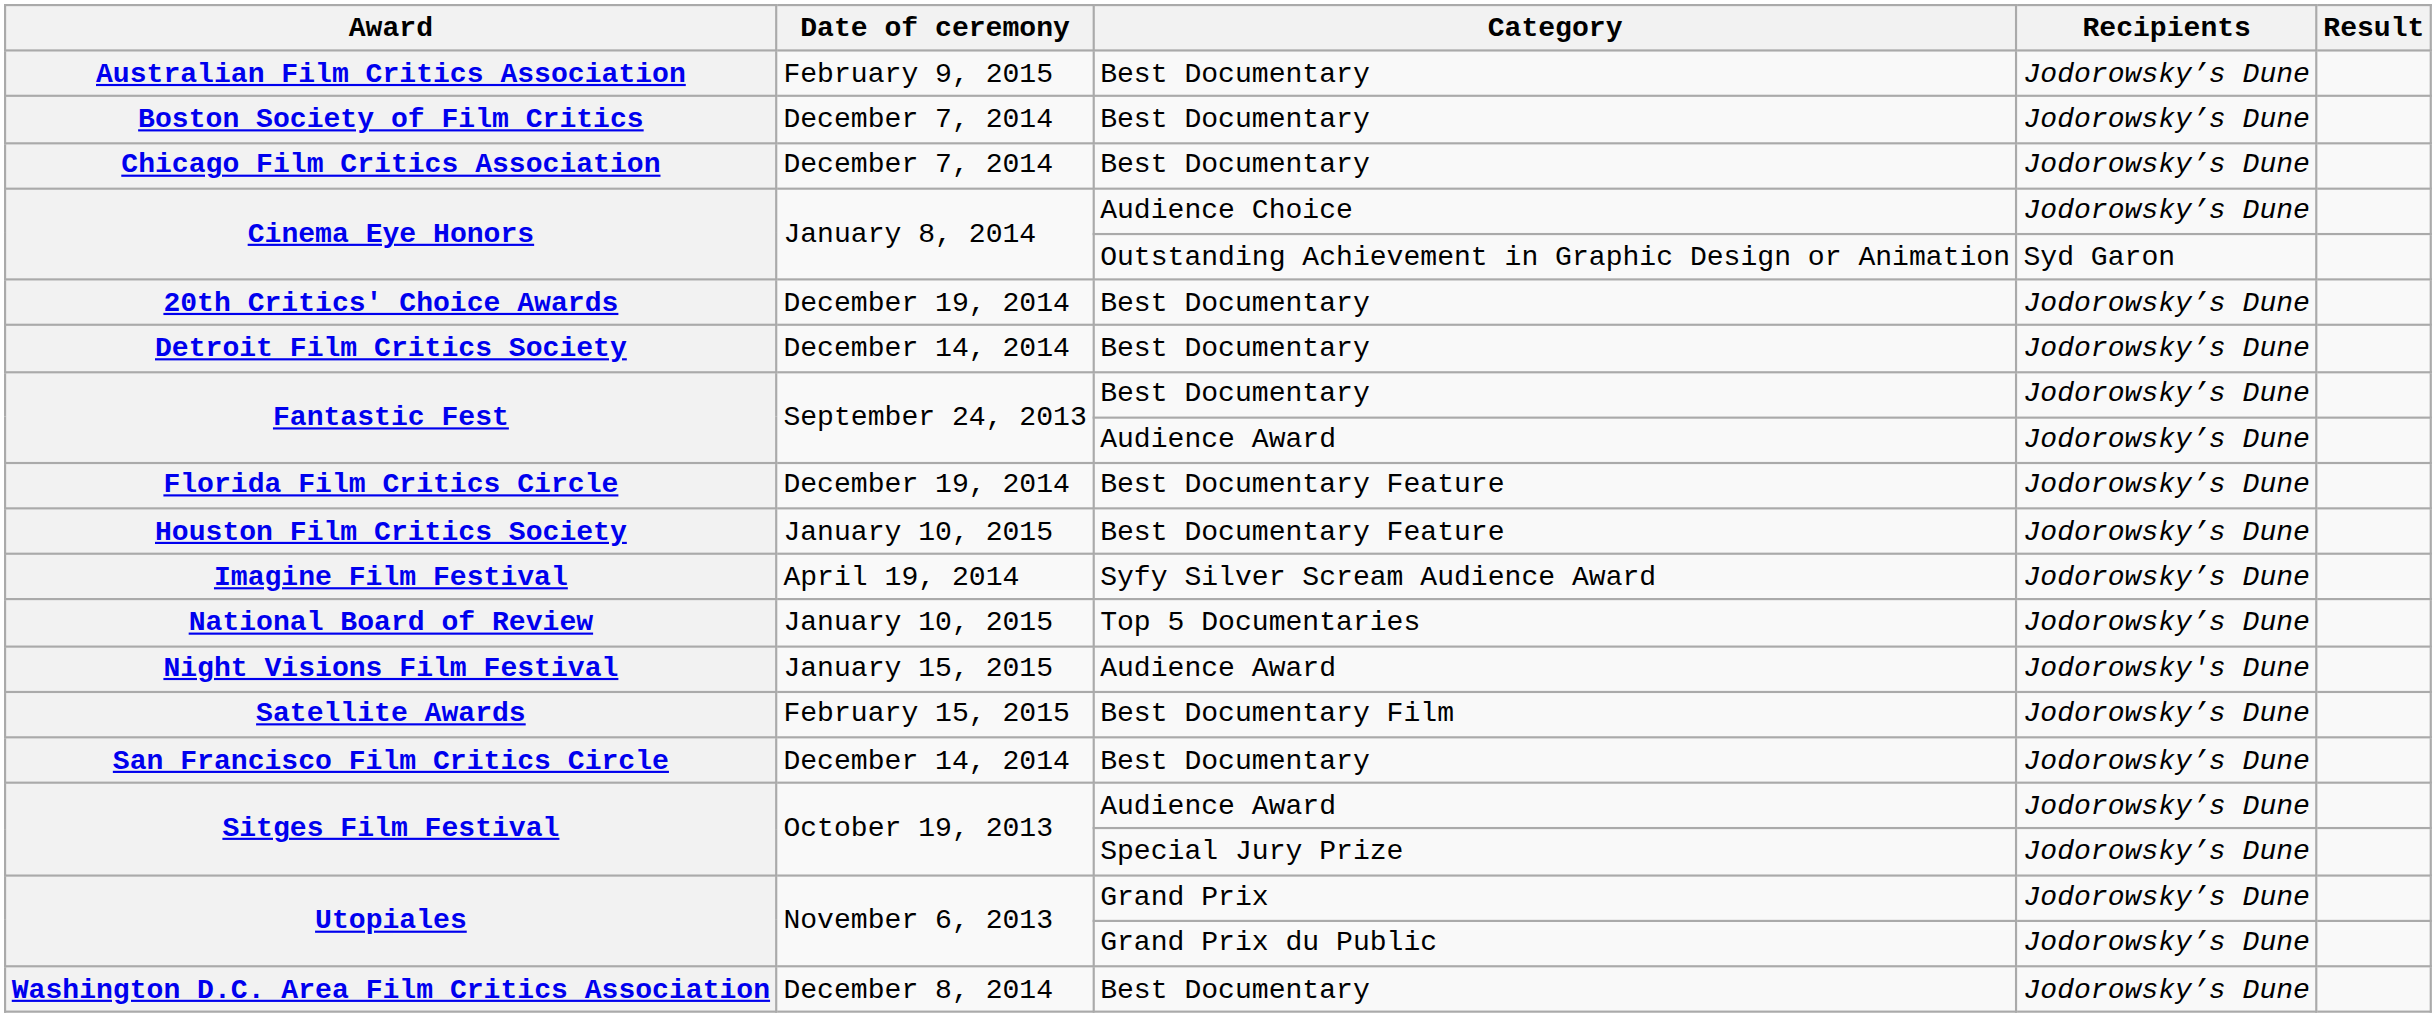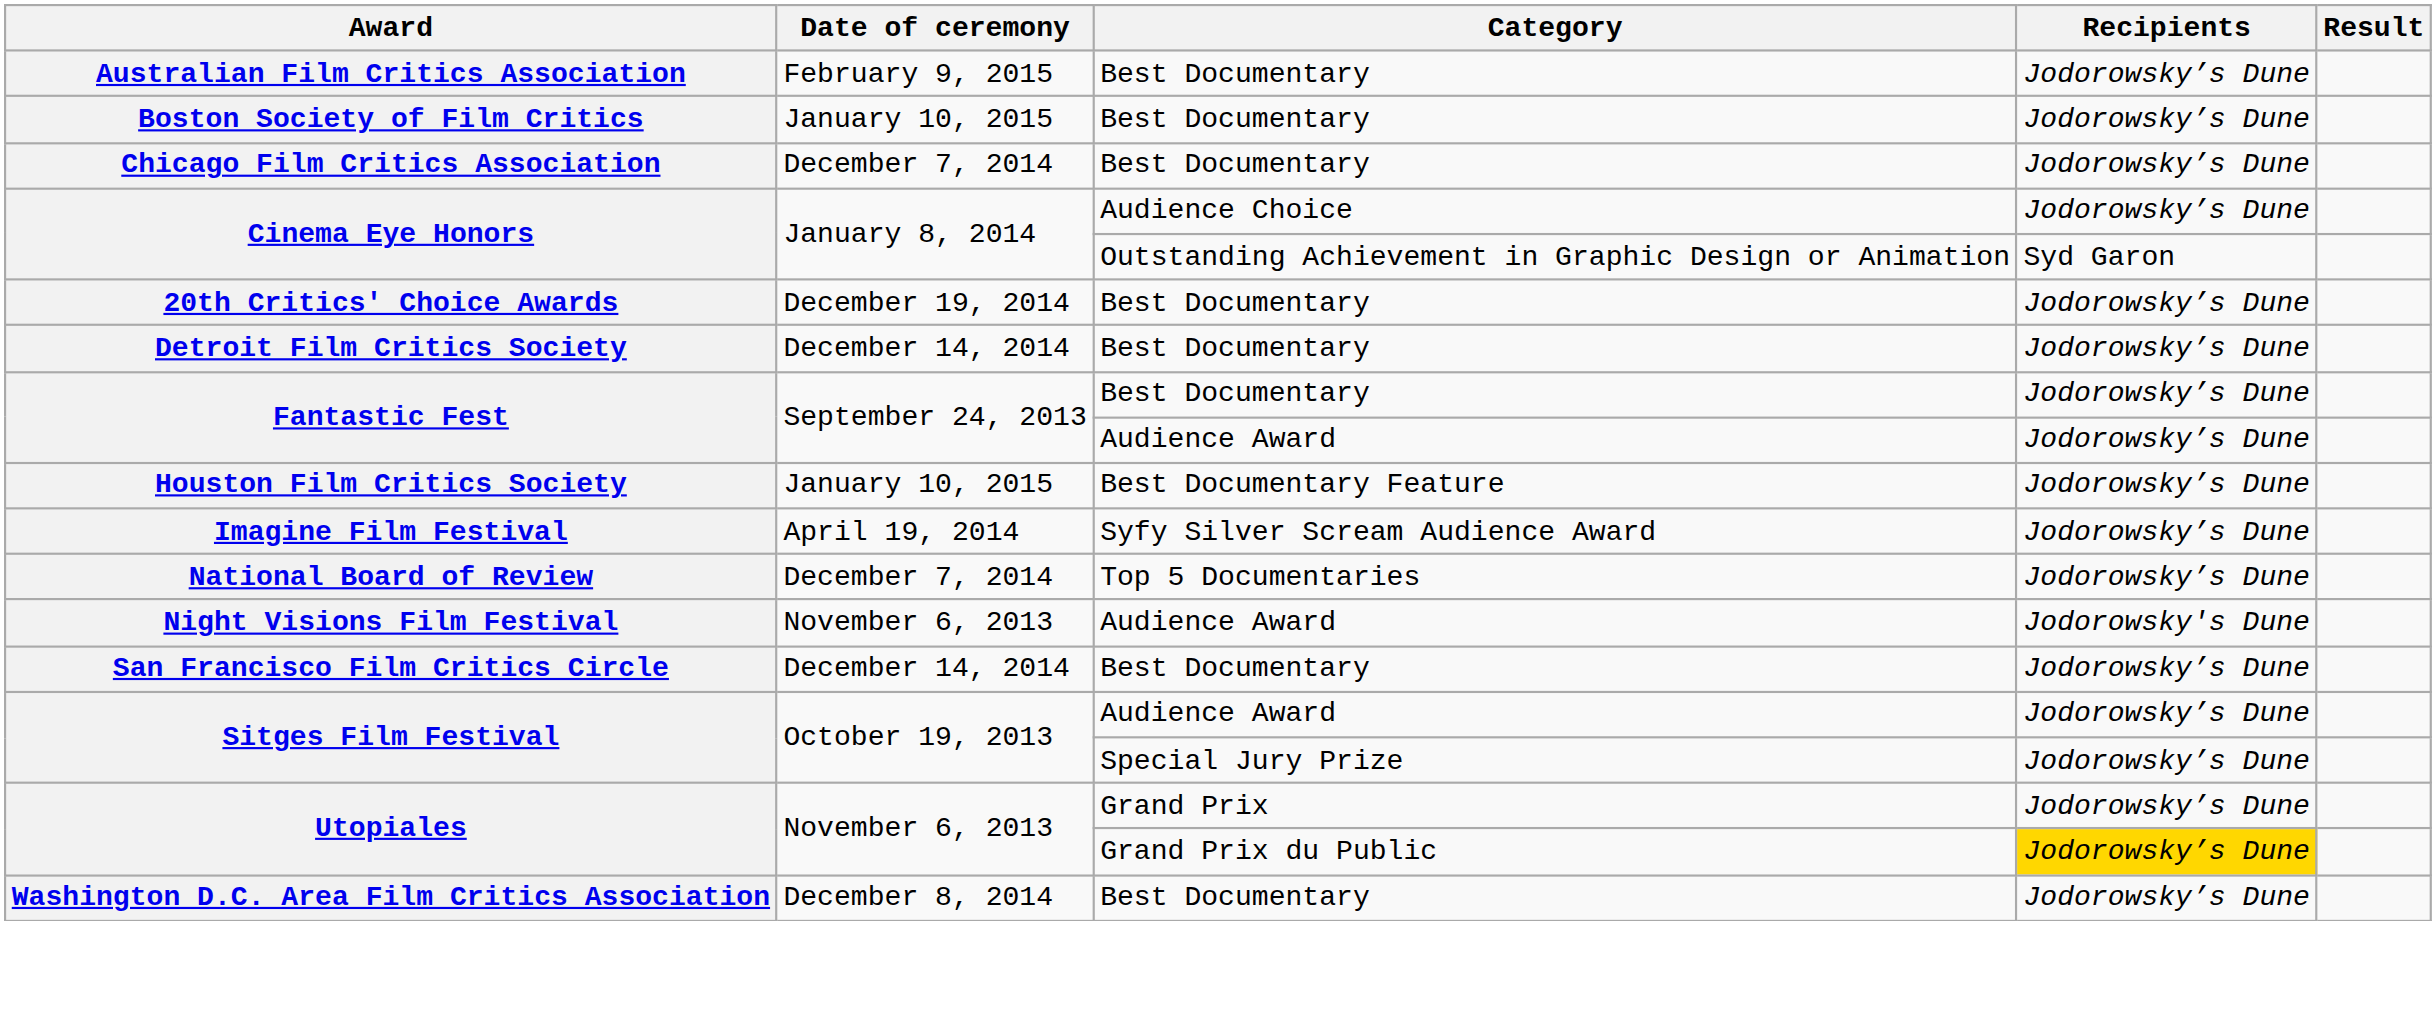Boston Society of Film Critics | Date of ceremony: December 7, 2014 -> January 10, 2015
- row: Florida Film Critics Circle | December 19, 2014 | Best Documentary Feature | Jodorowsky’s Dune
National Board of Review | Date of ceremony: January 10, 2015 -> December 7, 2014
Night Visions Film Festival | Date of ceremony: January 15, 2015 -> November 6, 2013
- row: Satellite Awards | February 15, 2015 | Best Documentary Film | Jodorowsky’s Dune
Utopiales / Grand Prix du Public | Recipients: no background -> gold background
